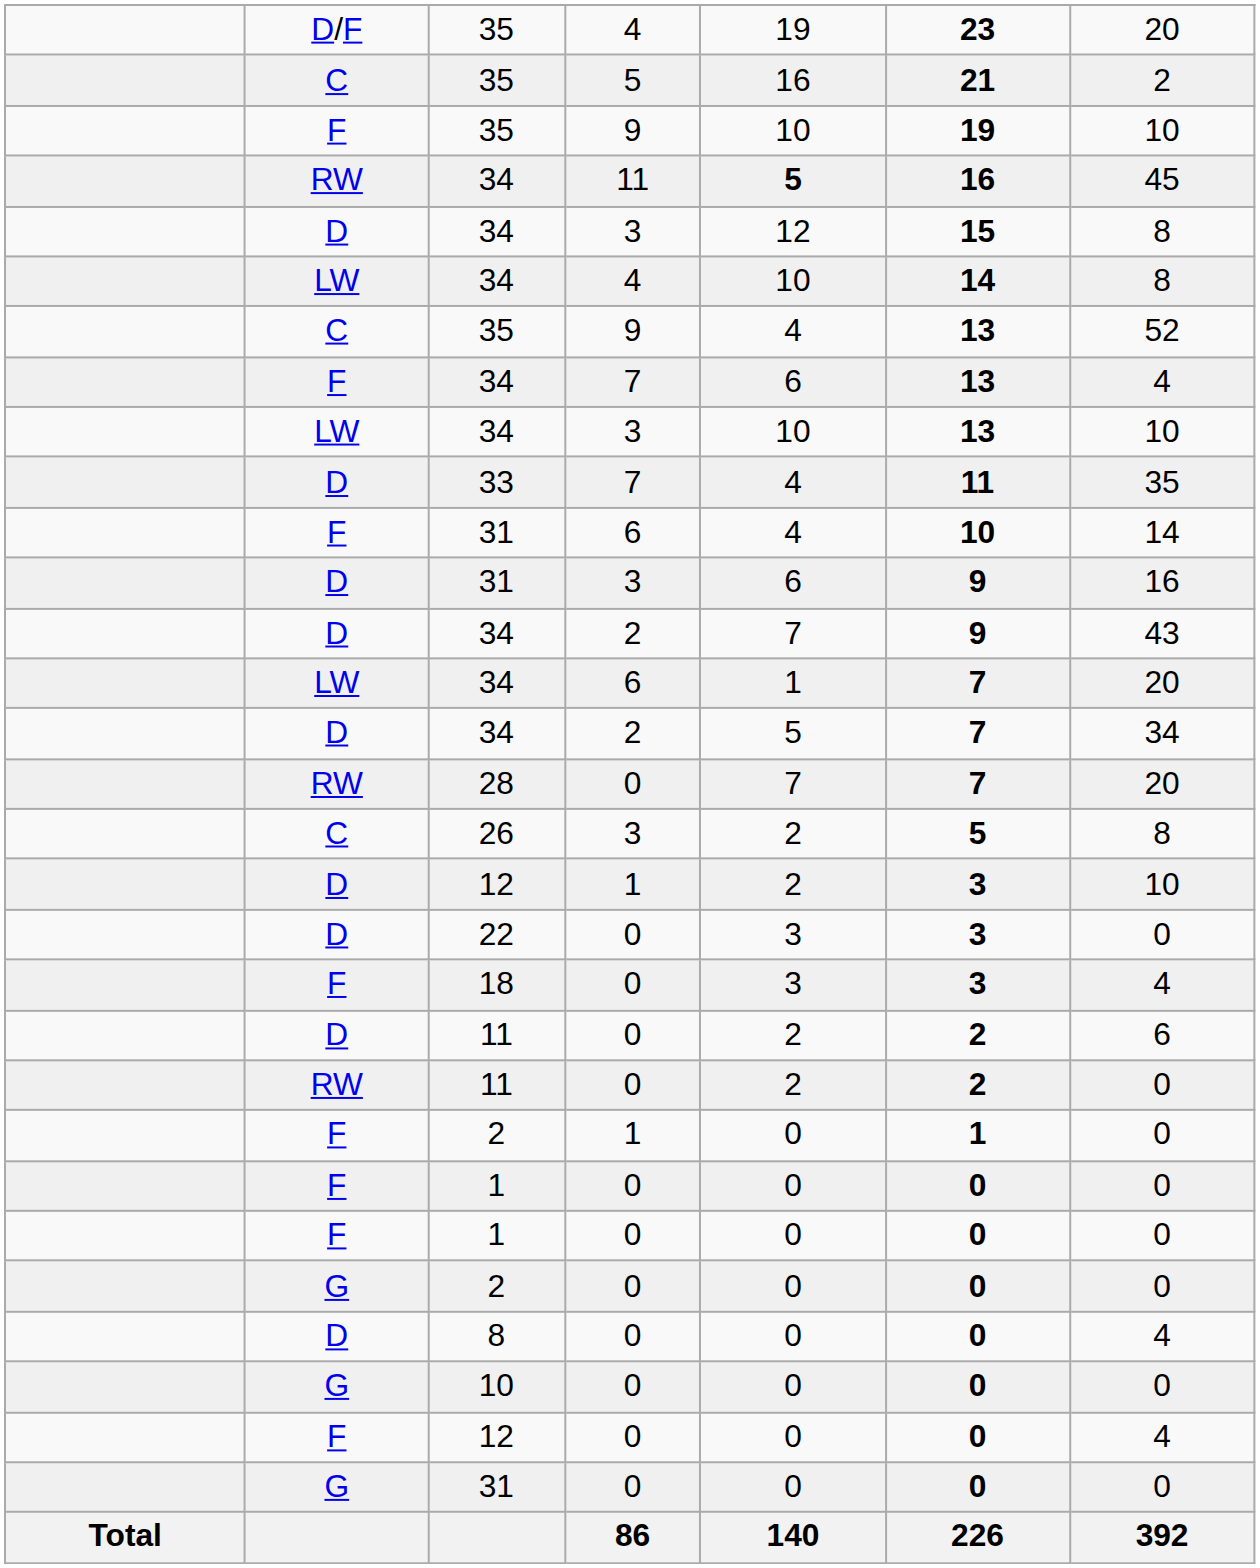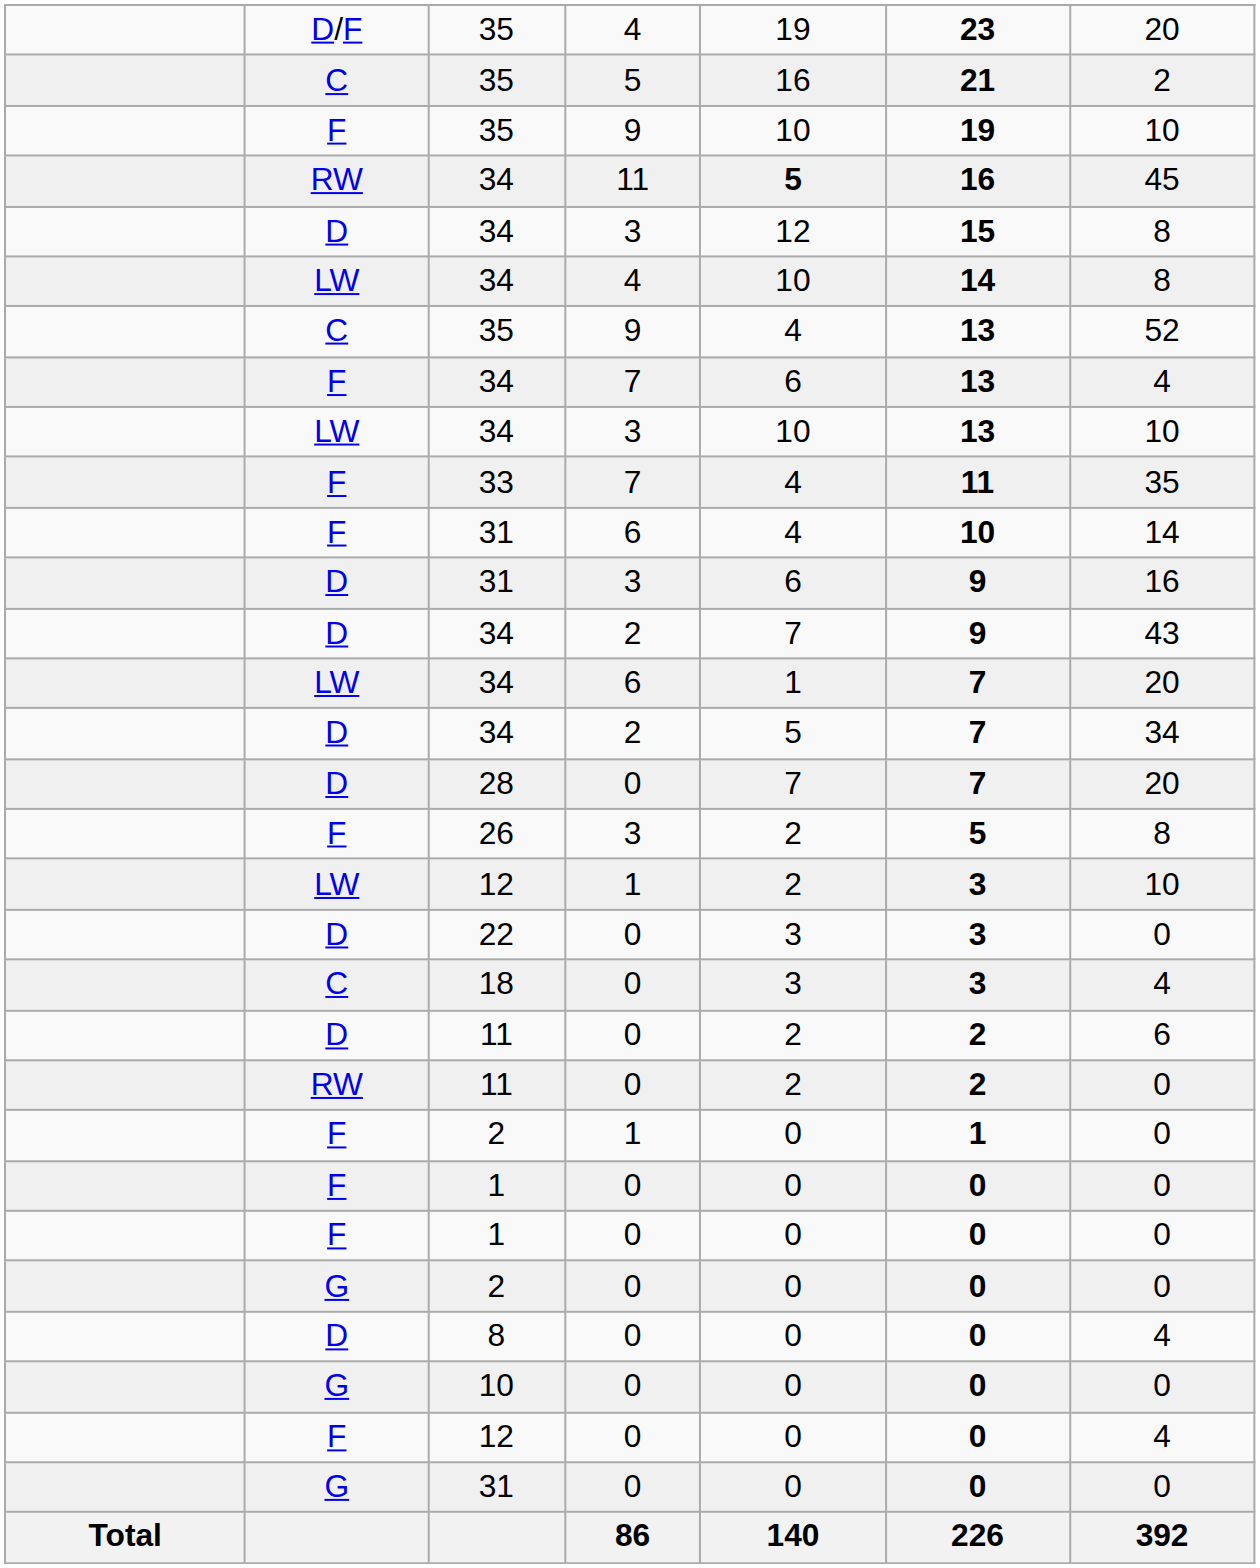33 | column 2: D -> F
28 | column 2: RW -> D
26 | column 2: C -> F
12 / 1 | column 2: D -> LW
18 | column 2: F -> C
